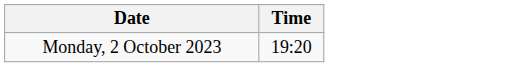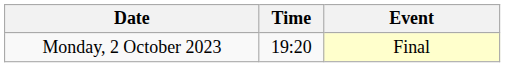+ column: Event | Final
